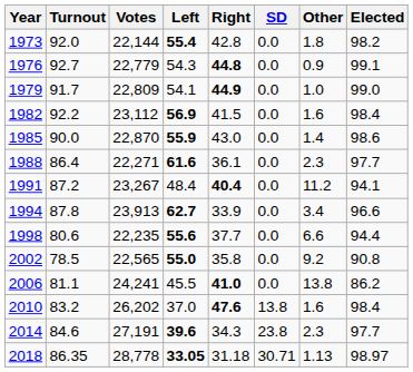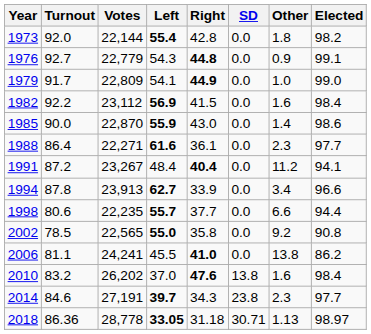1998 | Left: 55.6 -> 55.7
2014 | Left: 39.6 -> 39.7
2018 | Turnout: 86.35 -> 86.36
